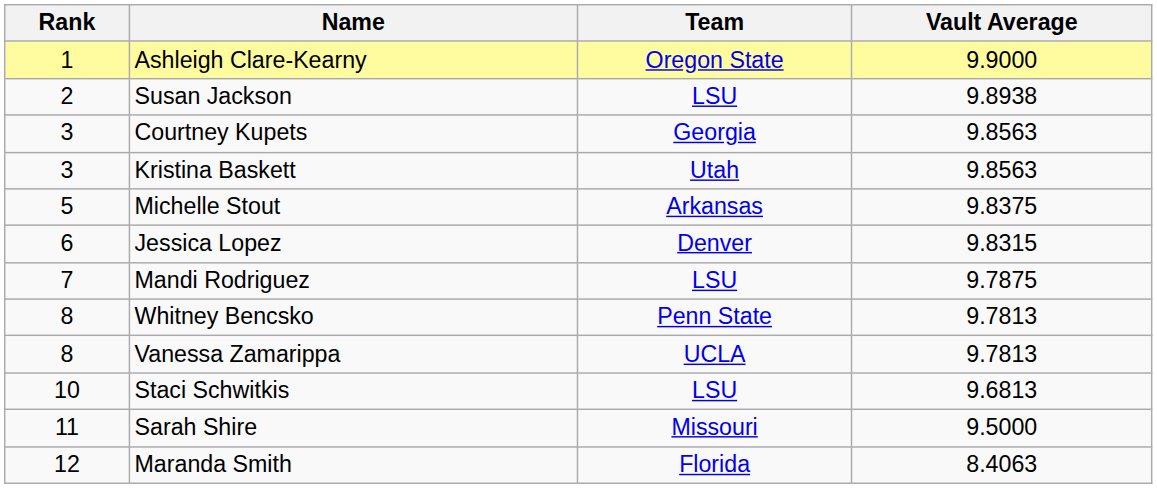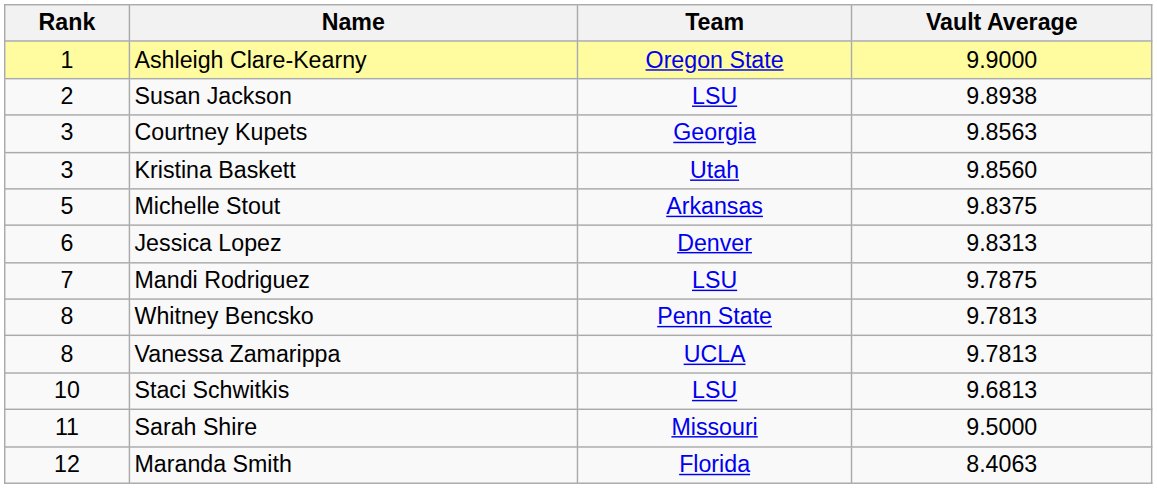Kristina Baskett | Vault Average: 9.8563 -> 9.8560
Jessica Lopez | Vault Average: 9.8315 -> 9.8313
